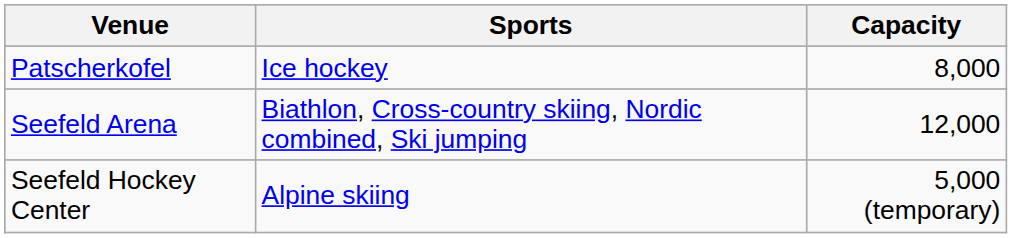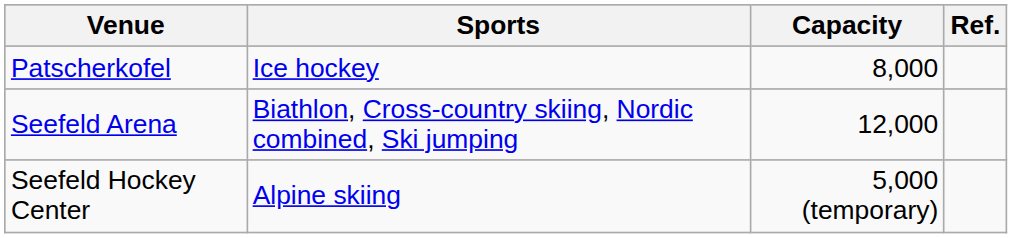+ column: Ref.
